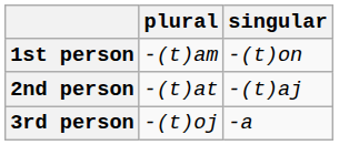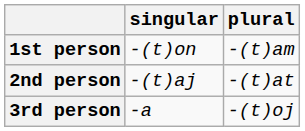columns swapped: singular <-> plural
